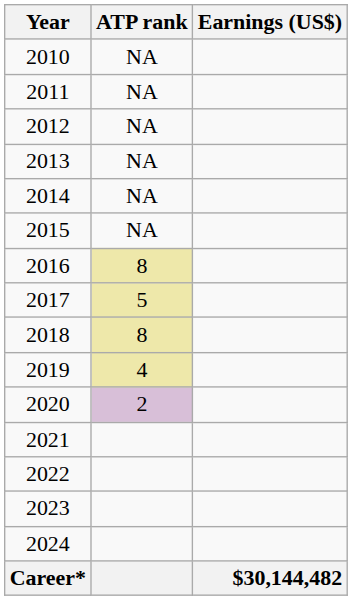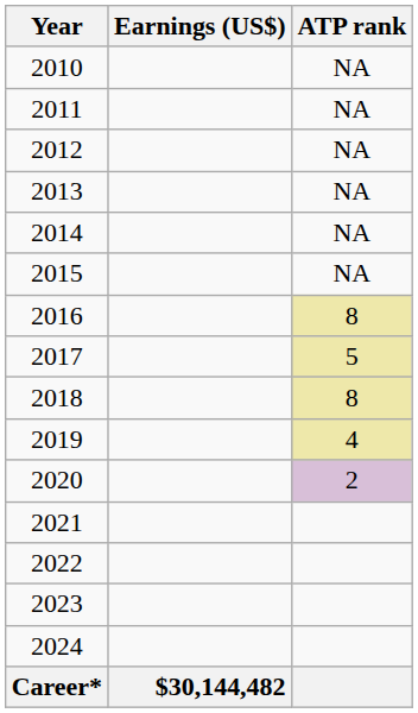columns swapped: Earnings (US$) <-> ATP rank
